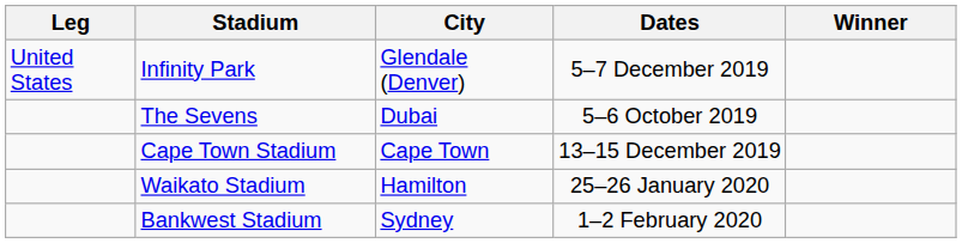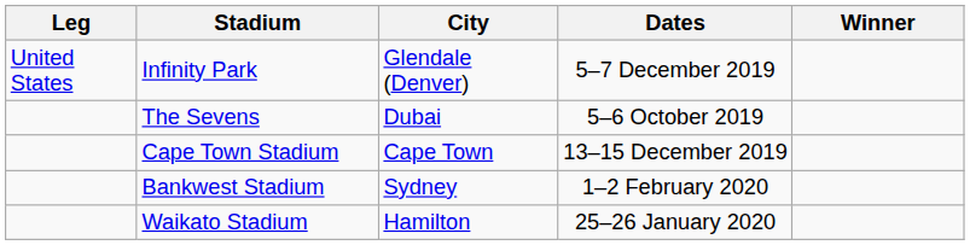rows swapped: Waikato Stadium <-> Bankwest Stadium
